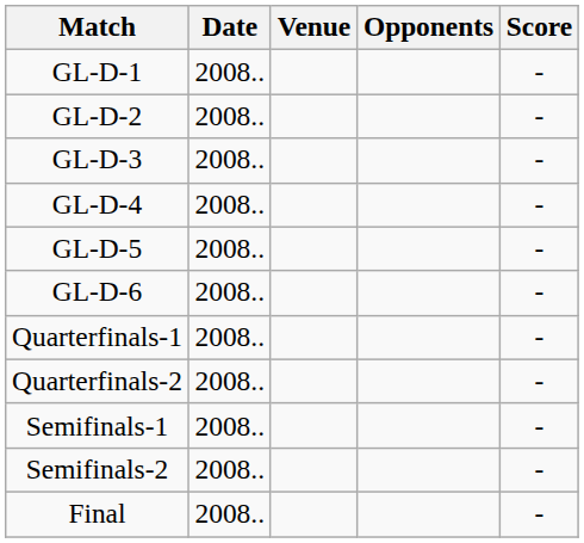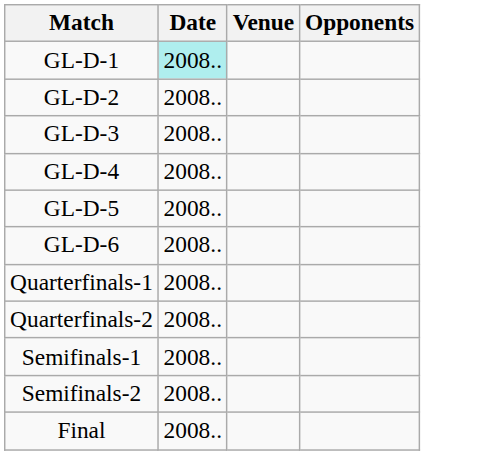- column: Score | - | - | - | - | - | - | - | - | - | - | -
GL-D-1 | Date: no background -> paleturquoise background
